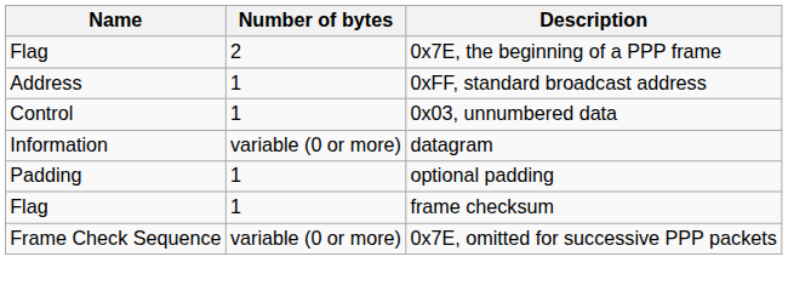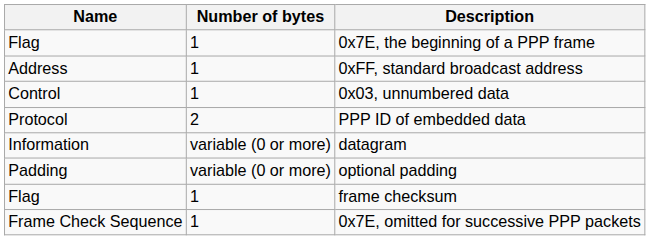0x7E, the beginning of a PPP frame | Number of bytes: 2 -> 1
+ row: Protocol | 2 | PPP ID of embedded data
optional padding | Number of bytes: 1 -> variable (0 or more)
0x7E, omitted for successive PPP packets | Number of bytes: variable (0 or more) -> 1
